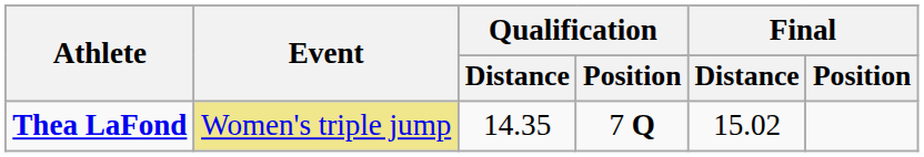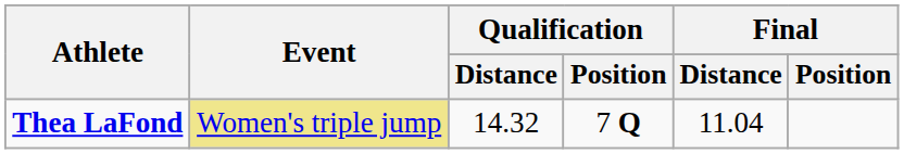Thea LaFond | Qualification / Distance: 14.35 -> 14.32
Thea LaFond | Final / Distance: 15.02 -> 11.04
